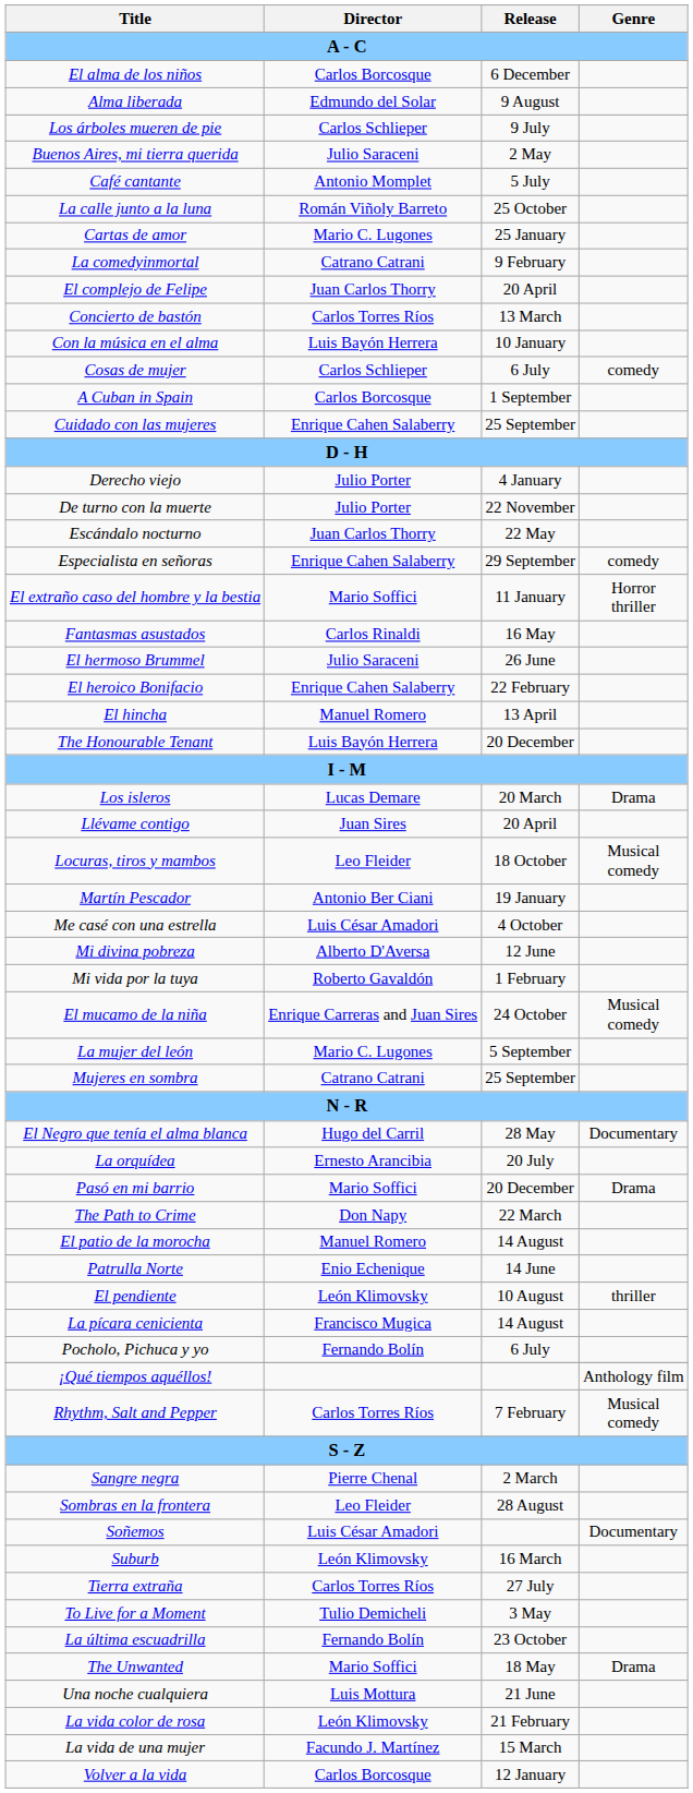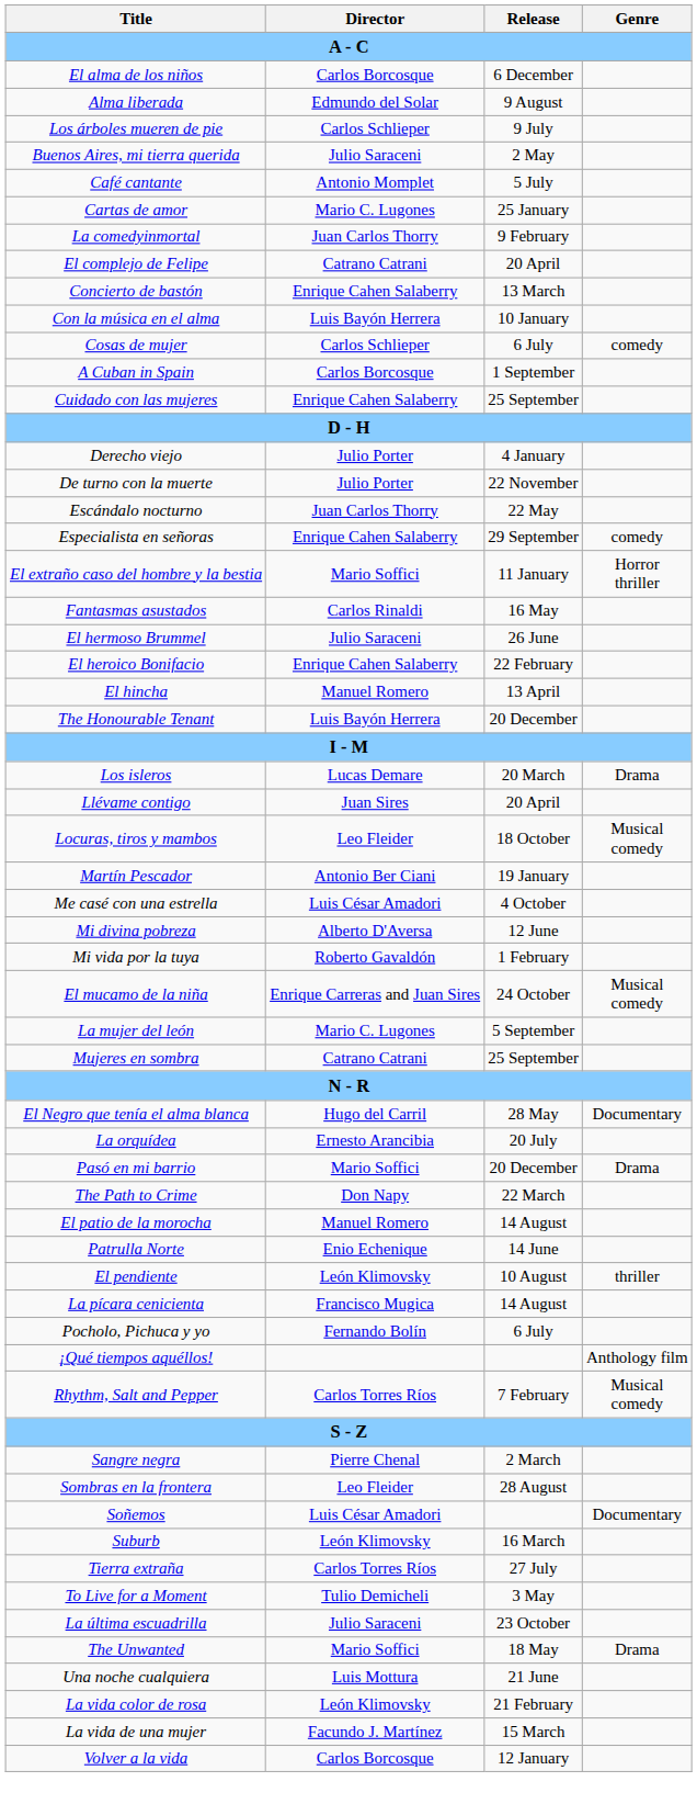- row: La calle junto a la luna | Román Viñoly Barreto | 25 October
La comedyinmortal | Director: Catrano Catrani -> Juan Carlos Thorry
El complejo de Felipe | Director: Juan Carlos Thorry -> Catrano Catrani
Concierto de bastón | Director: Carlos Torres Ríos -> Enrique Cahen Salaberry
La última escuadrilla | Director: Fernando Bolín -> Julio Saraceni
